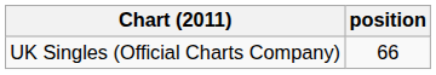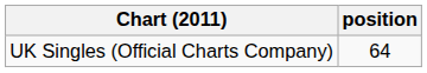UK Singles (Official Charts Company) | position: 66 -> 64
